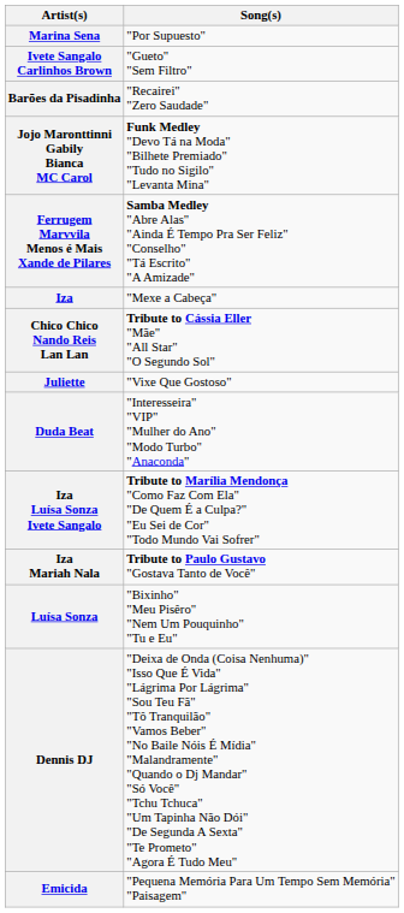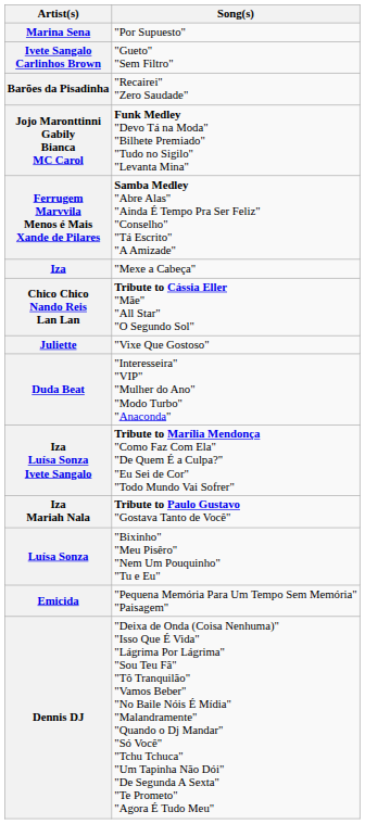rows swapped: Emicida <-> Dennis DJ
